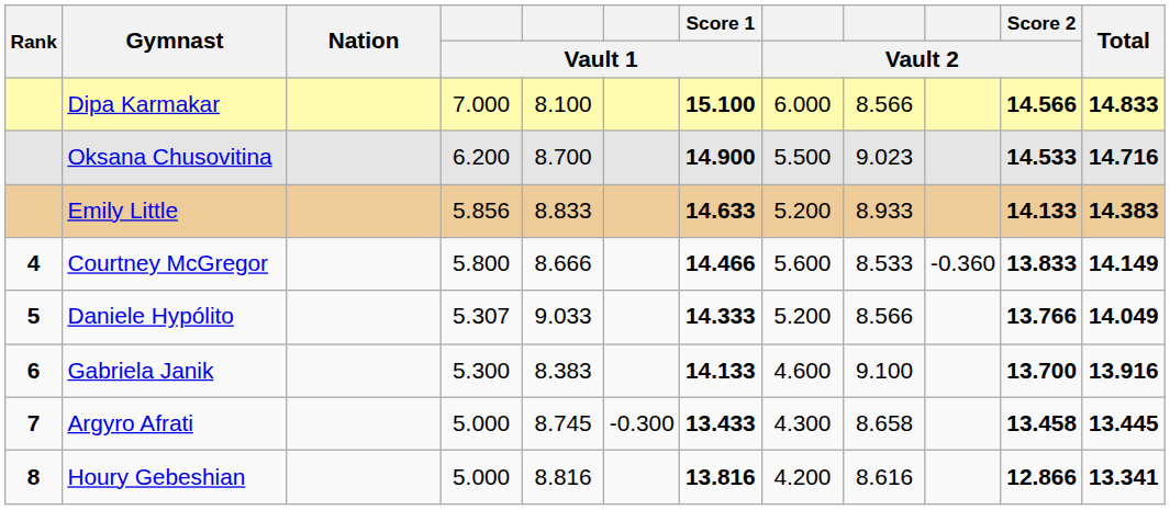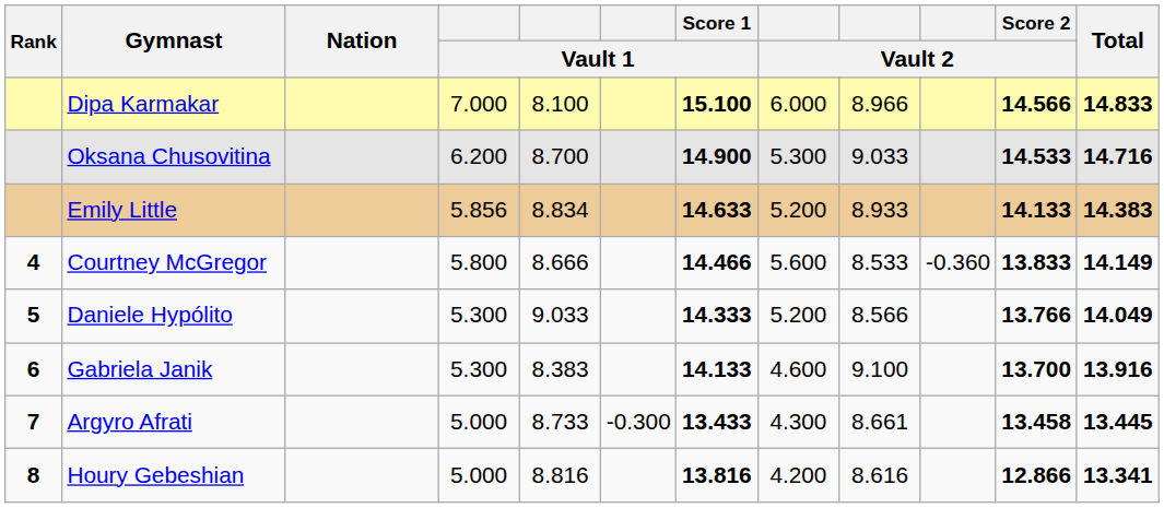Dipa Karmakar | column 9: 8.566 -> 8.966
Oksana Chusovitina | column 8: 5.500 -> 5.300
Oksana Chusovitina | column 9: 9.023 -> 9.033
Emily Little | column 5: 8.833 -> 8.834
Daniele Hypólito | column 4: 5.307 -> 5.300
Argyro Afrati | column 5: 8.745 -> 8.733
Argyro Afrati | column 9: 8.658 -> 8.661
